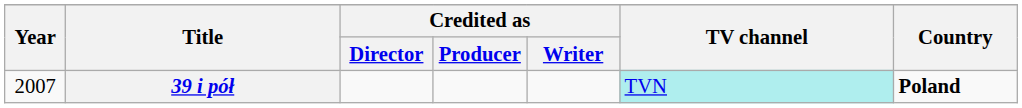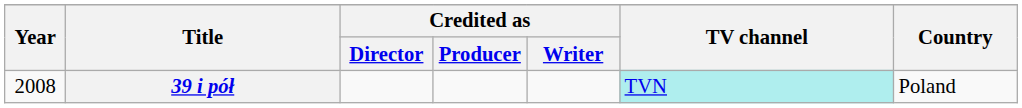39 i pół | Year: 2007 -> 2008
39 i pół | Country: bold -> normal
